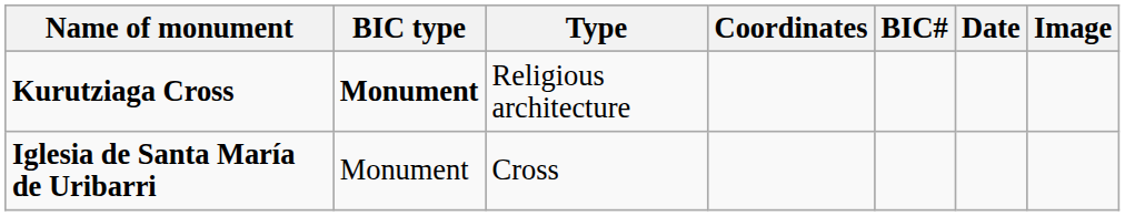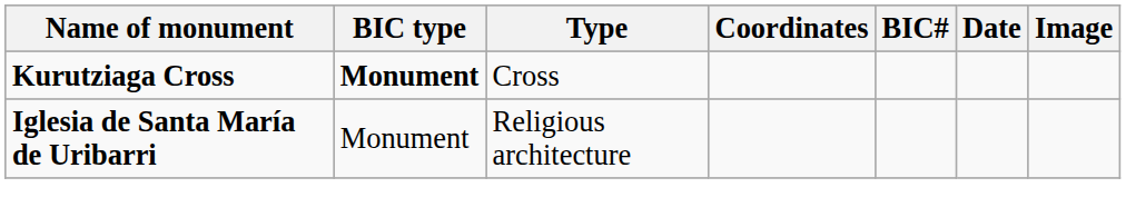Kurutziaga Cross | Type: Religious architecture -> Cross
Iglesia de Santa María de Uribarri | Type: Cross -> Religious architecture
